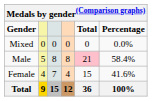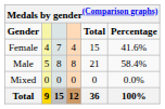rows swapped: Female <-> Mixed
Male | Total: pink background -> no background
